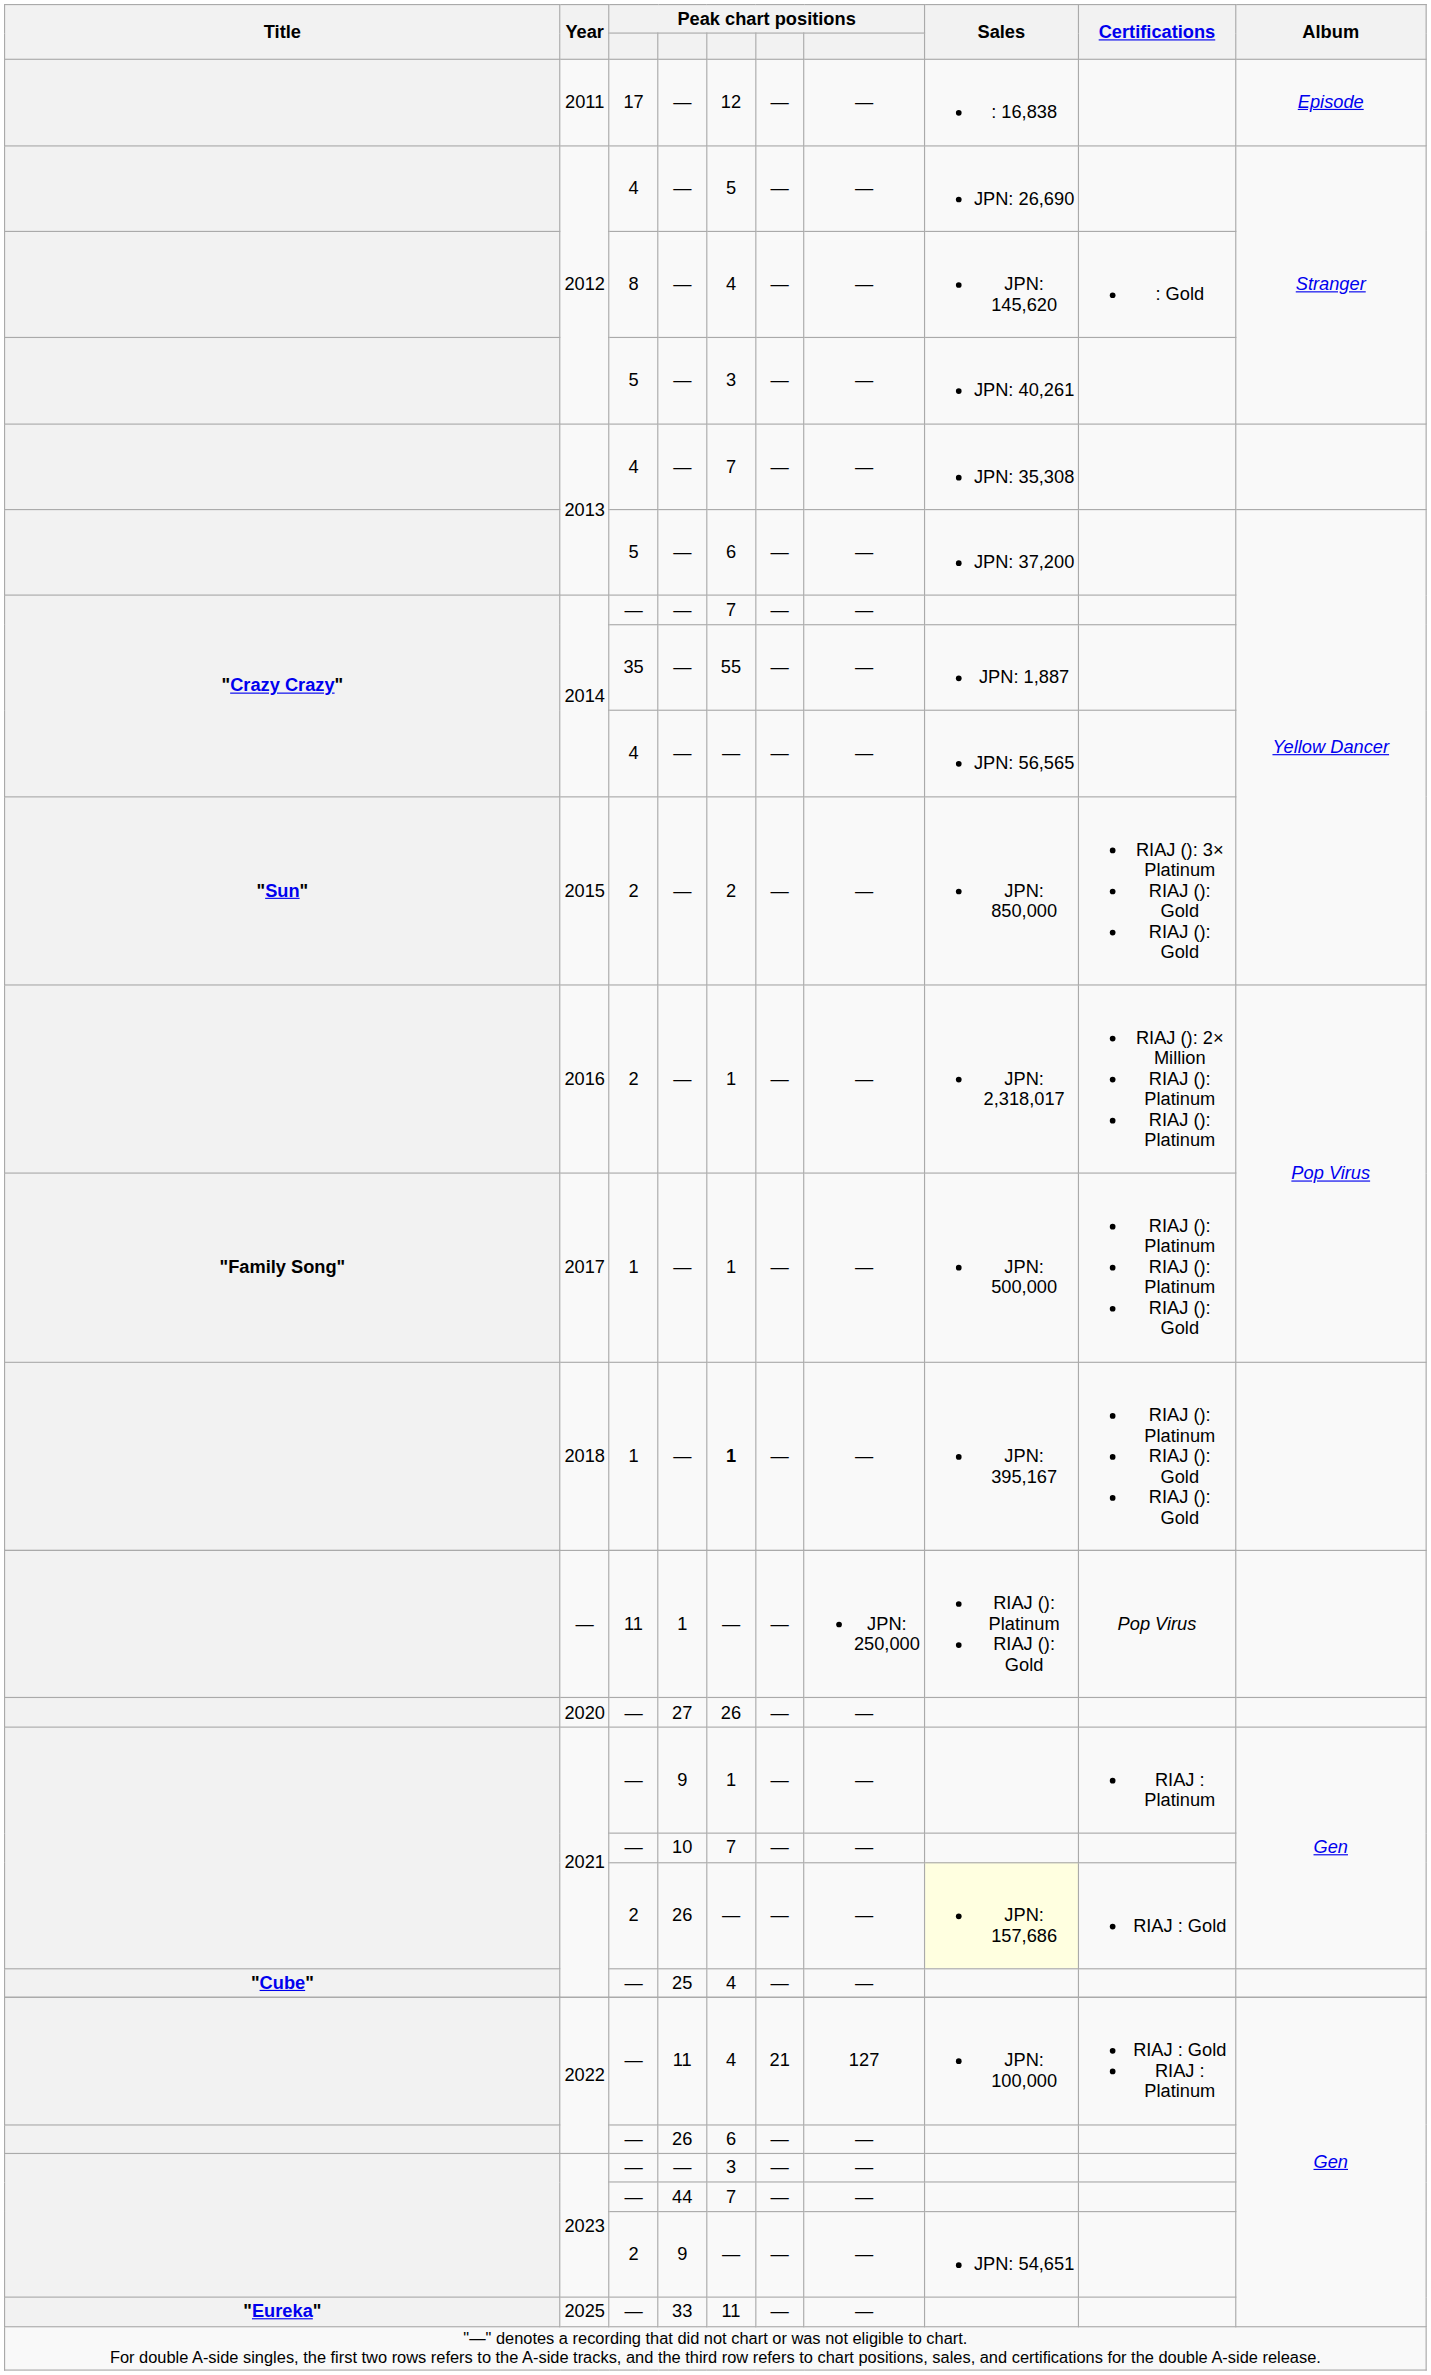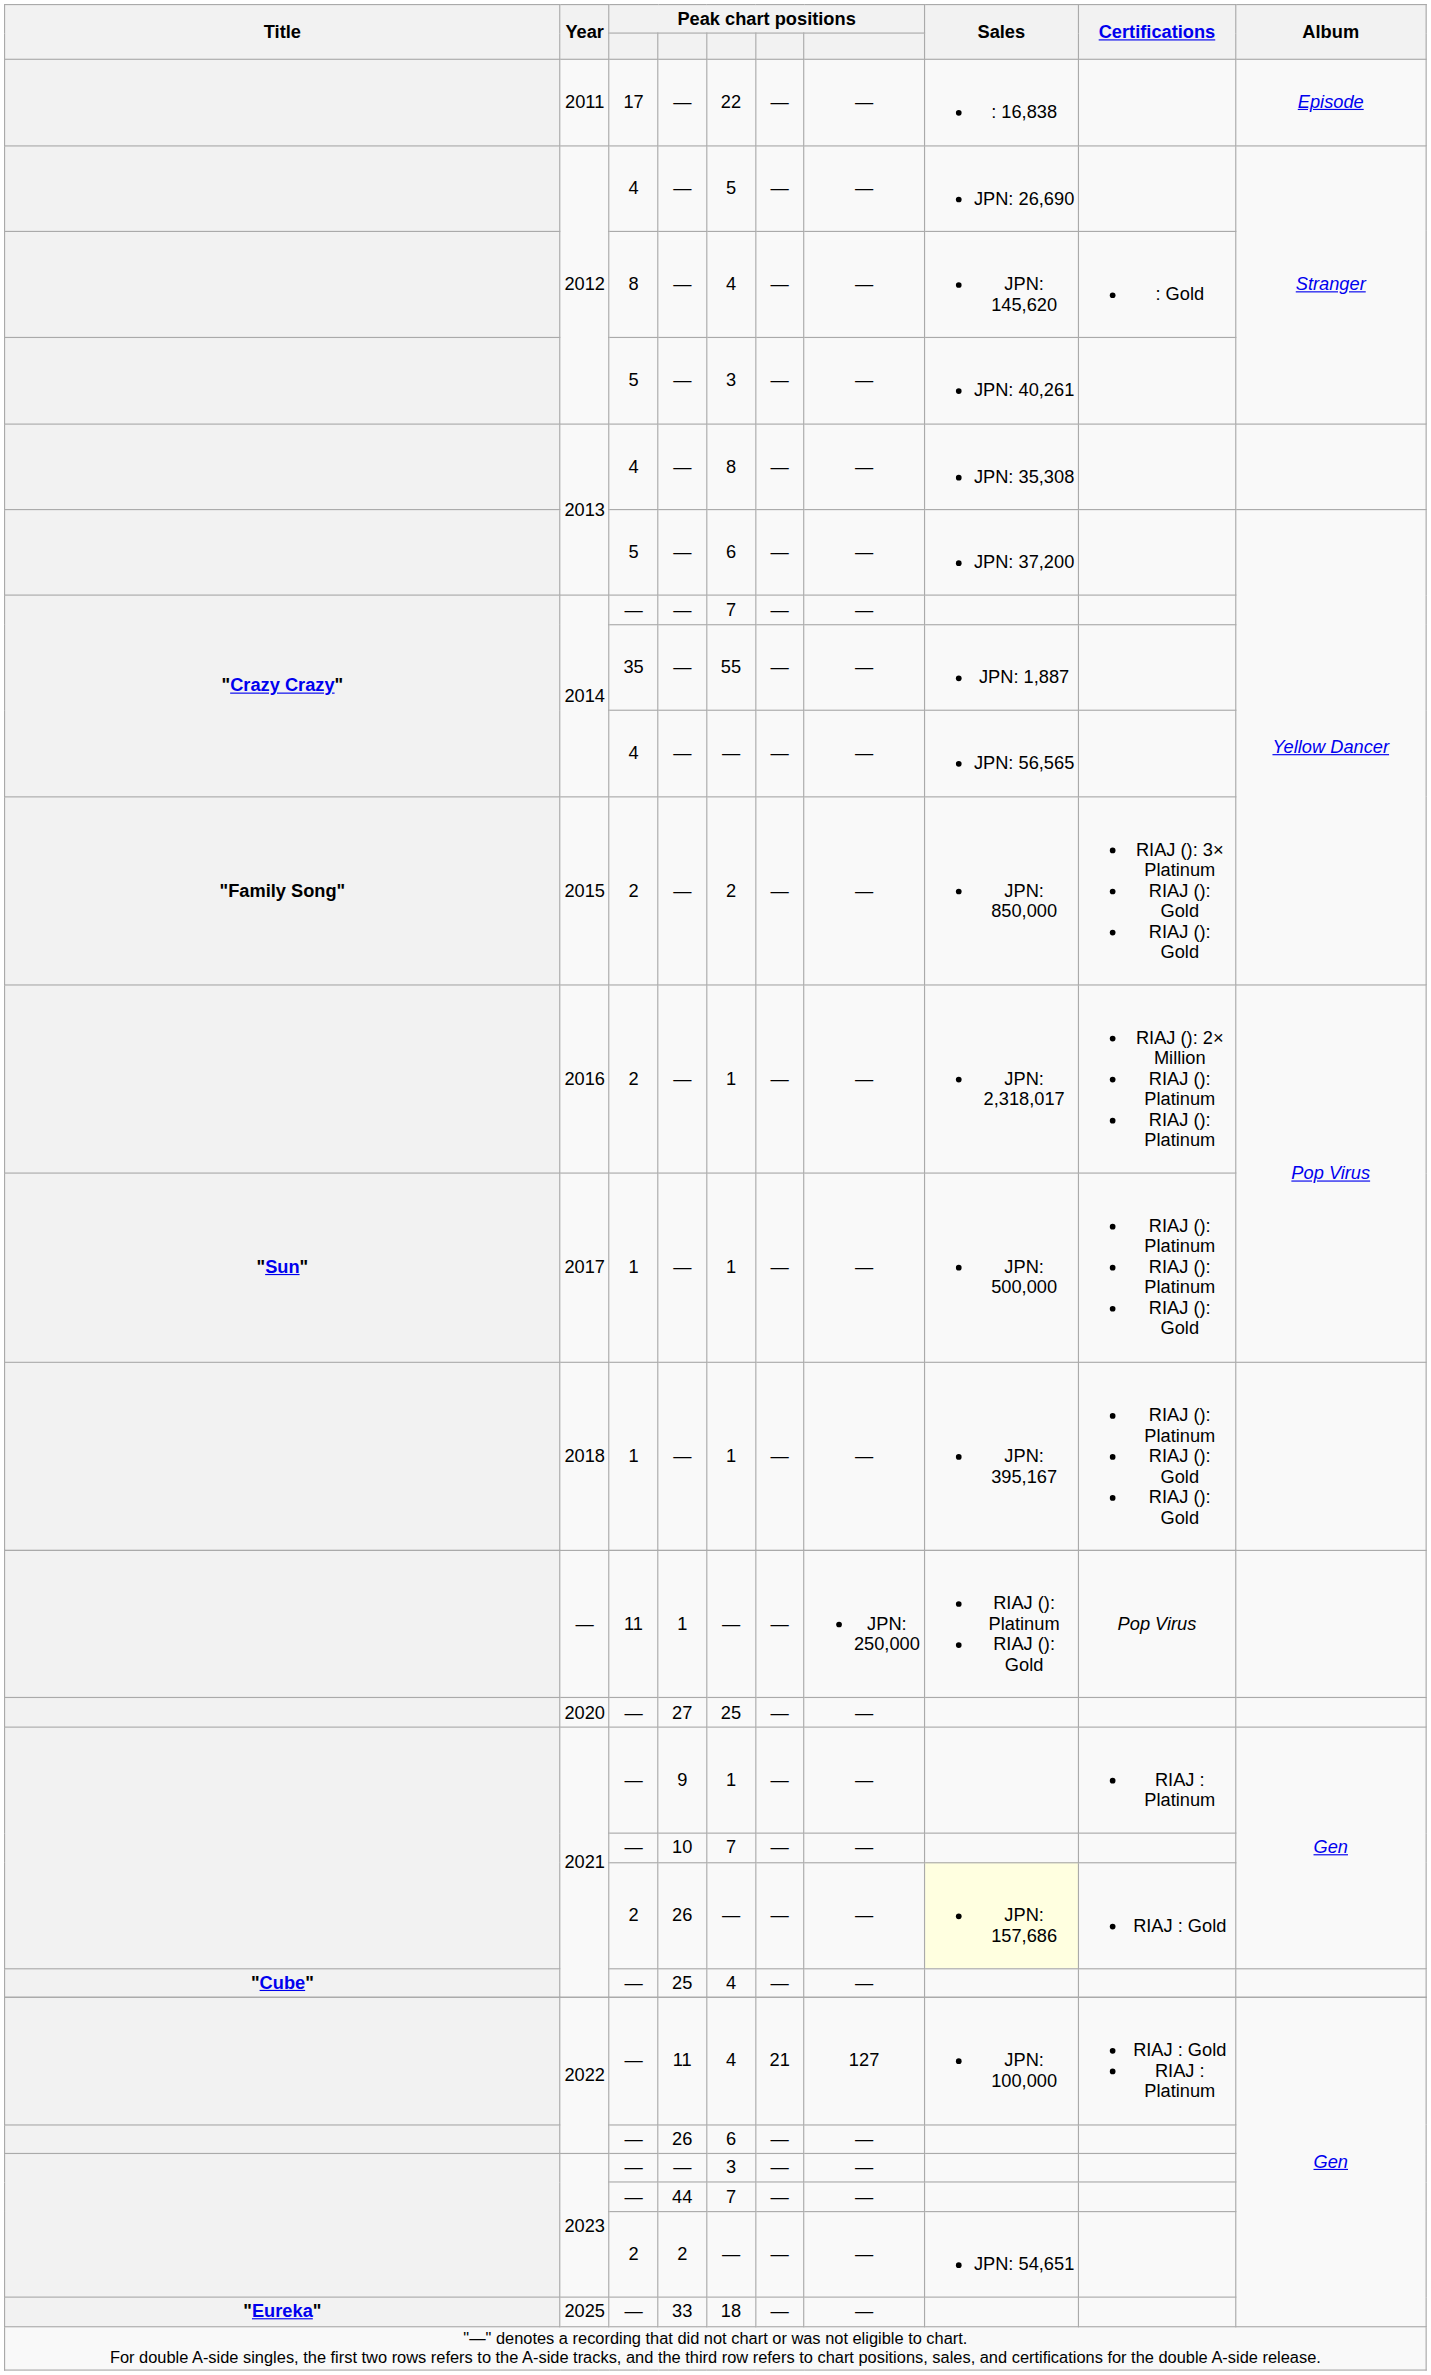2011 | column 5: 12 -> 22
2013 / 4 | column 5: 7 -> 8
2015 | Title: "Sun" -> "Family Song"
2017 | Title: "Family Song" -> "Sun"
2018 / 1 | column 5: bold -> normal
2020 | column 5: 26 -> 25
2023 / 2 | column 4: 9 -> 2
2025 | column 5: 11 -> 18
